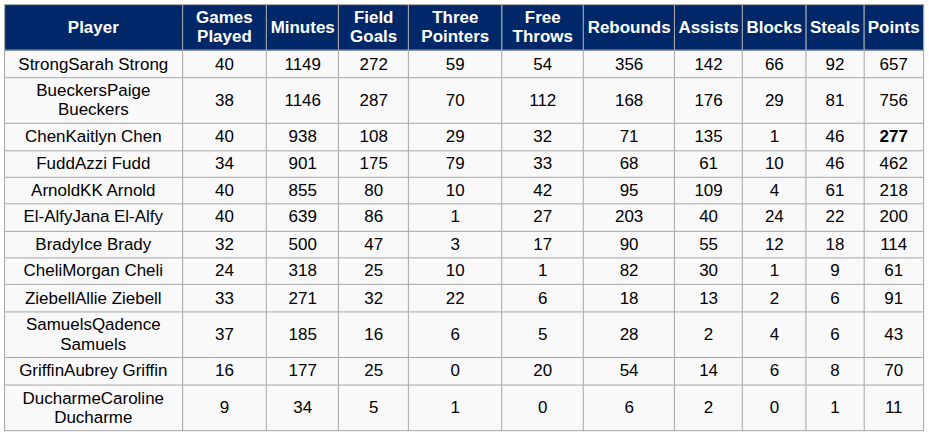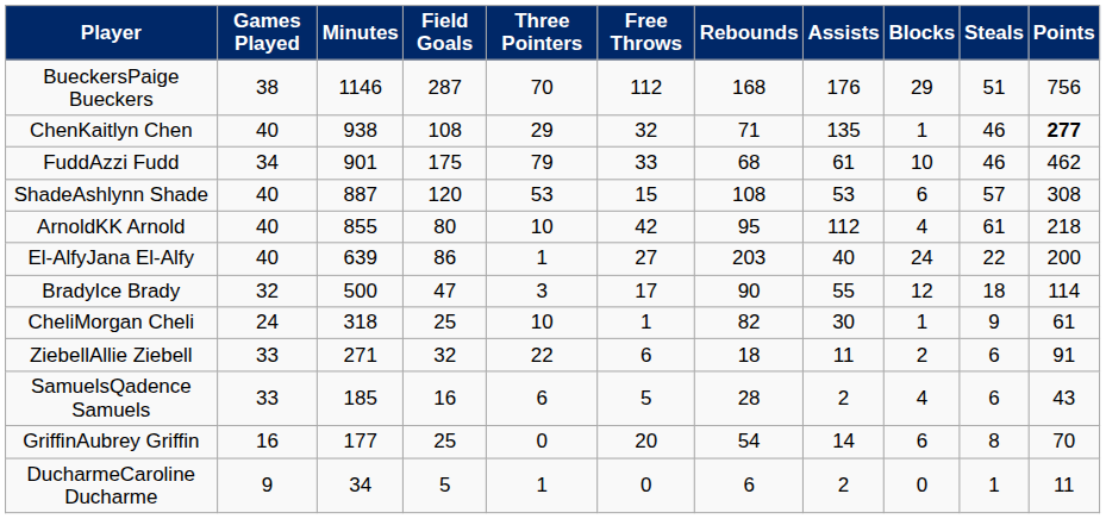- row: StrongSarah Strong | 40 | 1149 | 272 | 59 | 54 | 356 | 142 | 66 | 92 | 657
BueckersPaige Bueckers | Steals: 81 -> 51
+ row: ShadeAshlynn Shade | 40 | 887 | 120 | 53 | 15 | 108 | 53 | 6 | 57 | 308
ArnoldKK Arnold | Assists: 109 -> 112
ZiebellAllie Ziebell | Assists: 13 -> 11
SamuelsQadence Samuels | Games Played: 37 -> 33
